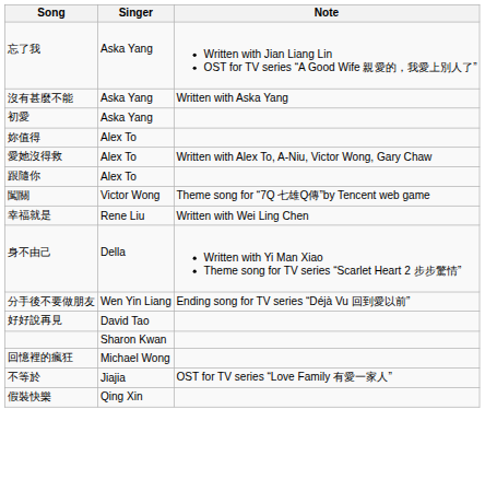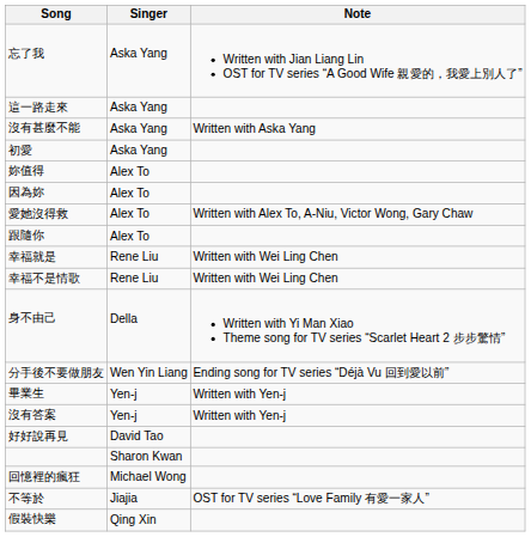+ row: 這一路走來 | Aska Yang
+ row: 因為妳 | Alex To
- row: 闖關 | Victor Wong | Theme song for “7Q 七雄Q傳”by Tencent web game
+ row: 幸福不是情歌 | Rene Liu | Written with Wei Ling Chen
+ row: 畢業生 | Yen-j | Written with Yen-j
+ row: 沒有答案 | Yen-j | Written with Yen-j
